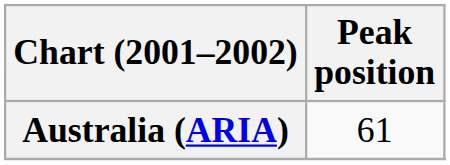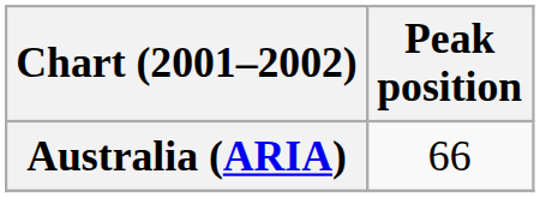Australia (ARIA) | Peak position: 61 -> 66
